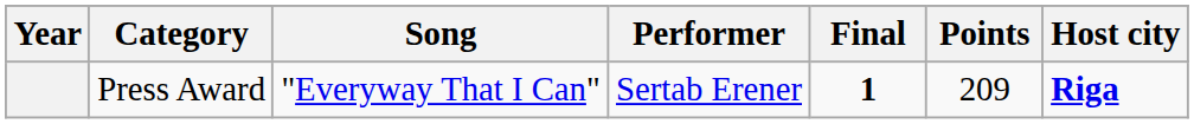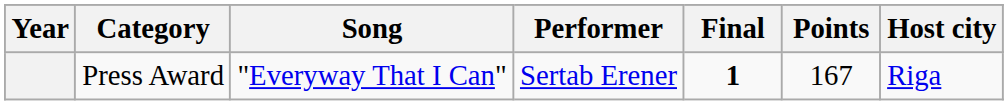Press Award | Points: 209 -> 167
Press Award | Host city: bold -> normal
